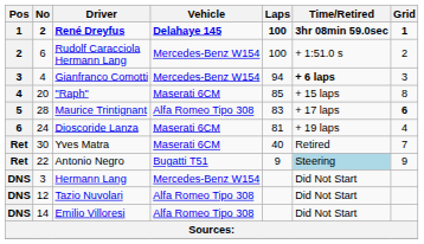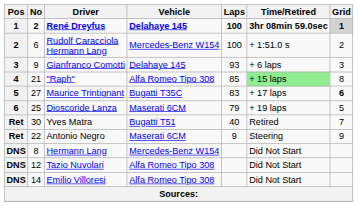René Dreyfus | Grid: no background -> lightgrey background
Gianfranco Comotti | No: 4 -> 9
Gianfranco Comotti | Vehicle: Mercedes-Benz W154 -> Delahaye 145
Gianfranco Comotti | Laps: 94 -> 93
Gianfranco Comotti | Time/Retired: bold -> normal
"Raph" | No: 20 -> 21
"Raph" | Vehicle: Maserati 6CM -> Alfa Romeo Tipo 308
"Raph" | Time/Retired: no background -> lightgreen background
Maurice Trintignant | No: 28 -> 27
Maurice Trintignant | Vehicle: Alfa Romeo Tipo 308 -> Bugatti T35C
Dioscoride Lanza | No: 24 -> 25
Dioscoride Lanza | Laps: 81 -> 79
Dioscoride Lanza | Grid: 4 -> 5
Yves Matra | Vehicle: Maserati 6CM -> Bugatti T51
Antonio Negro | Vehicle: Bugatti T51 -> Maserati 6CM
Antonio Negro | Time/Retired: lightblue background -> no background
Hermann Lang | No: 3 -> 8
